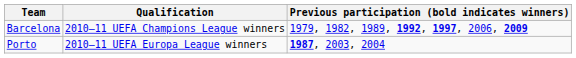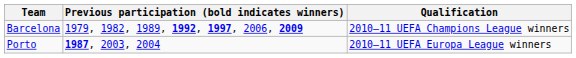columns swapped: Qualification <-> Previous participation (bold indicates winners)
